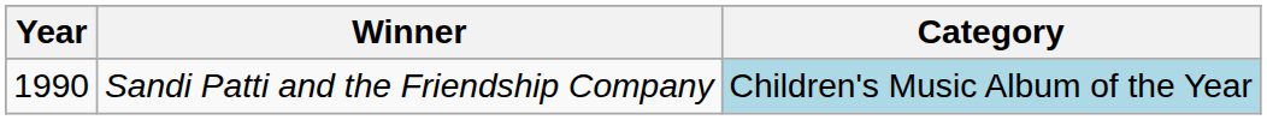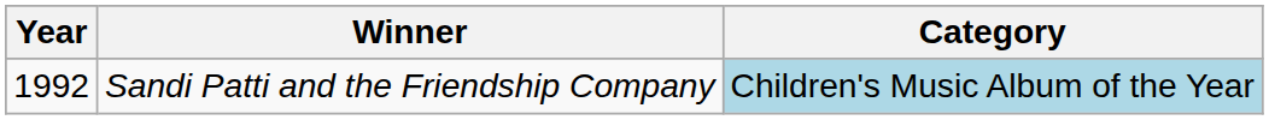Sandi Patti and the Friendship Company | Year: 1990 -> 1992
